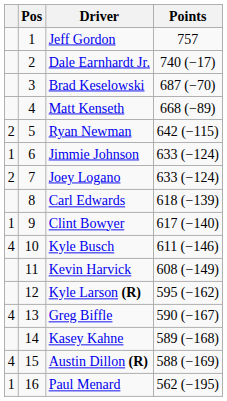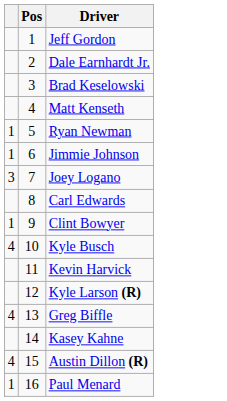- column: Points | 757 | 740 (−17) | 687 (−70) | 668 (−89) | 642 (−115) | 633 (−124) | 633 (−124) | 618 (−139) | 617 (−140) | 611 (−146) | 608 (−149) | 595 (−162) | 590 (−167) | 589 (−168) | 588 (−169) | 562 (−195)
Ryan Newman | column 1: 2 -> 1
Joey Logano | column 1: 2 -> 3
